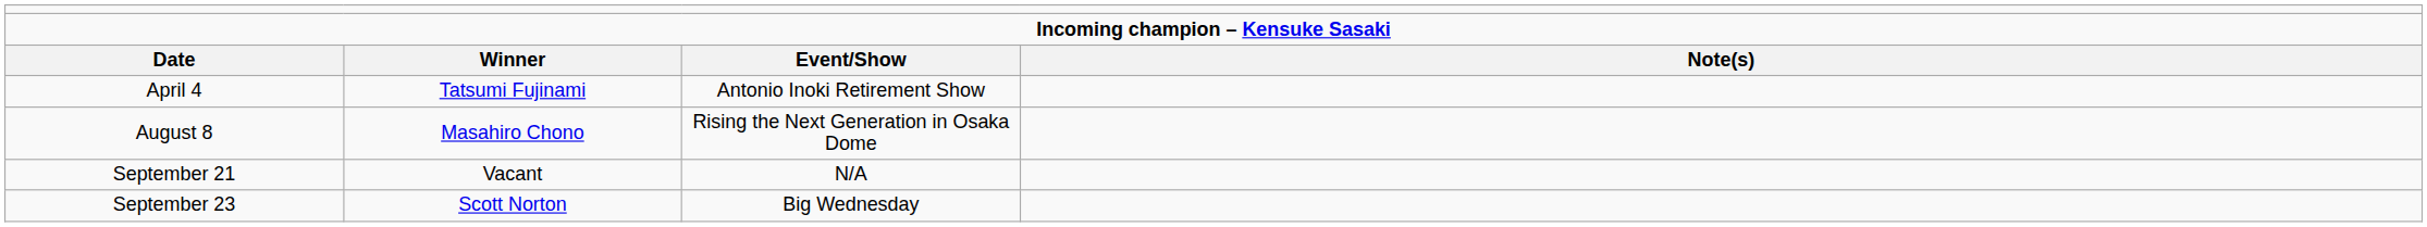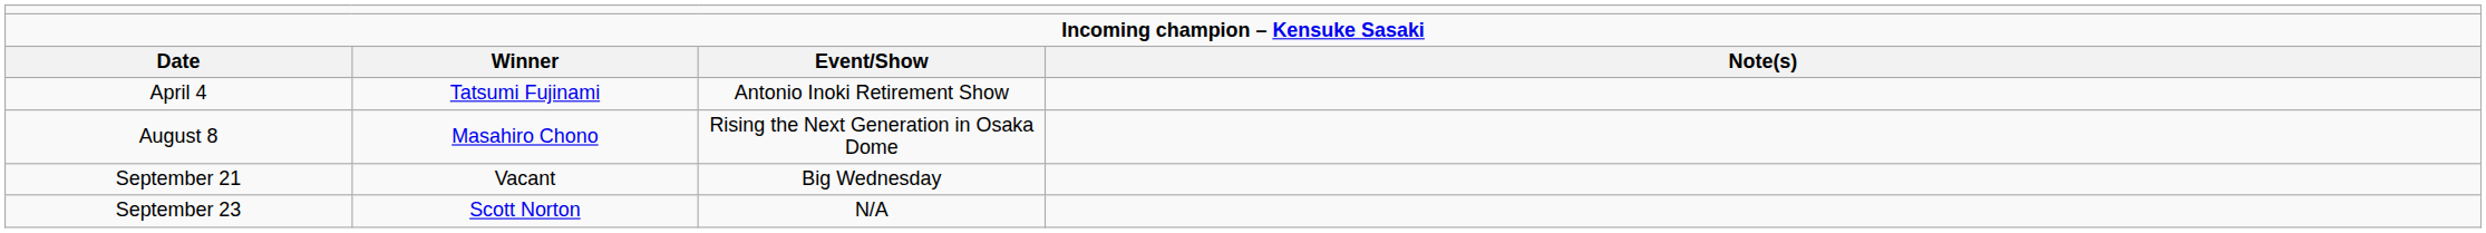September 21 | column 3: N/A -> Big Wednesday
September 23 | column 3: Big Wednesday -> N/A
